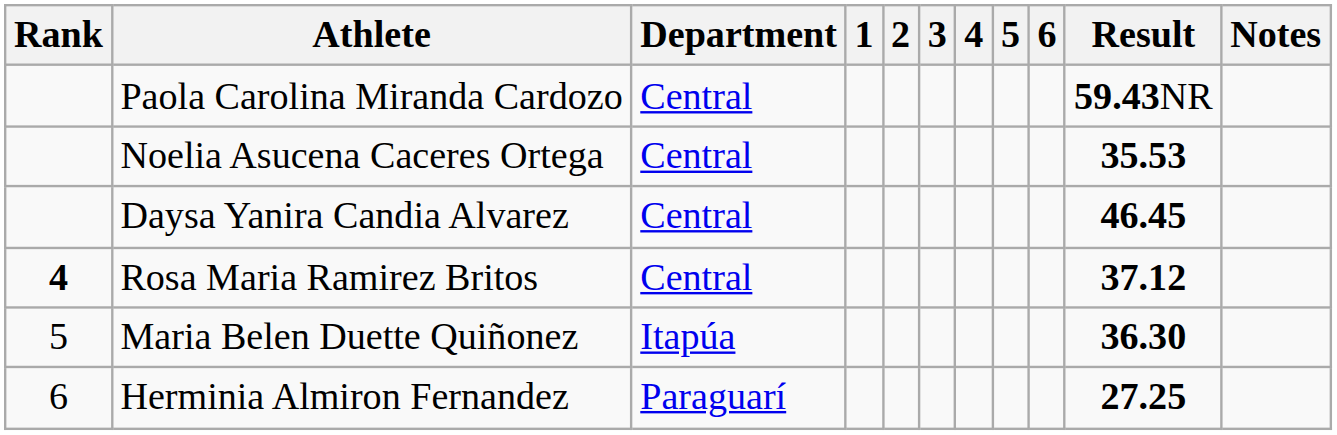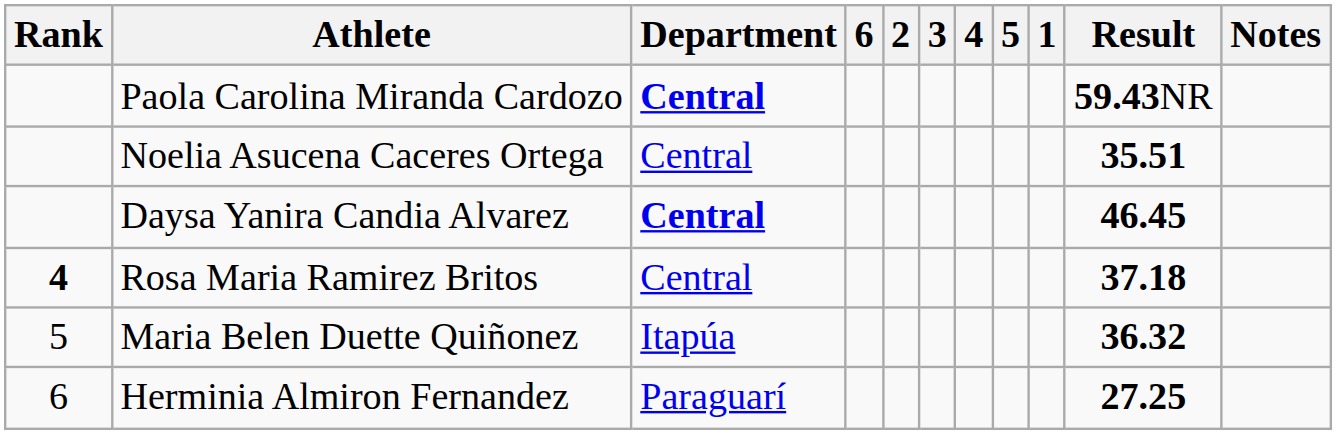columns swapped: 1 <-> 6
Paola Carolina Miranda Cardozo | Department: normal -> bold
Noelia Asucena Caceres Ortega | Result: 35.53 -> 35.51
Daysa Yanira Candia Alvarez | Department: normal -> bold
Rosa Maria Ramirez Britos | Result: 37.12 -> 37.18
Maria Belen Duette Quiñonez | Result: 36.30 -> 36.32
